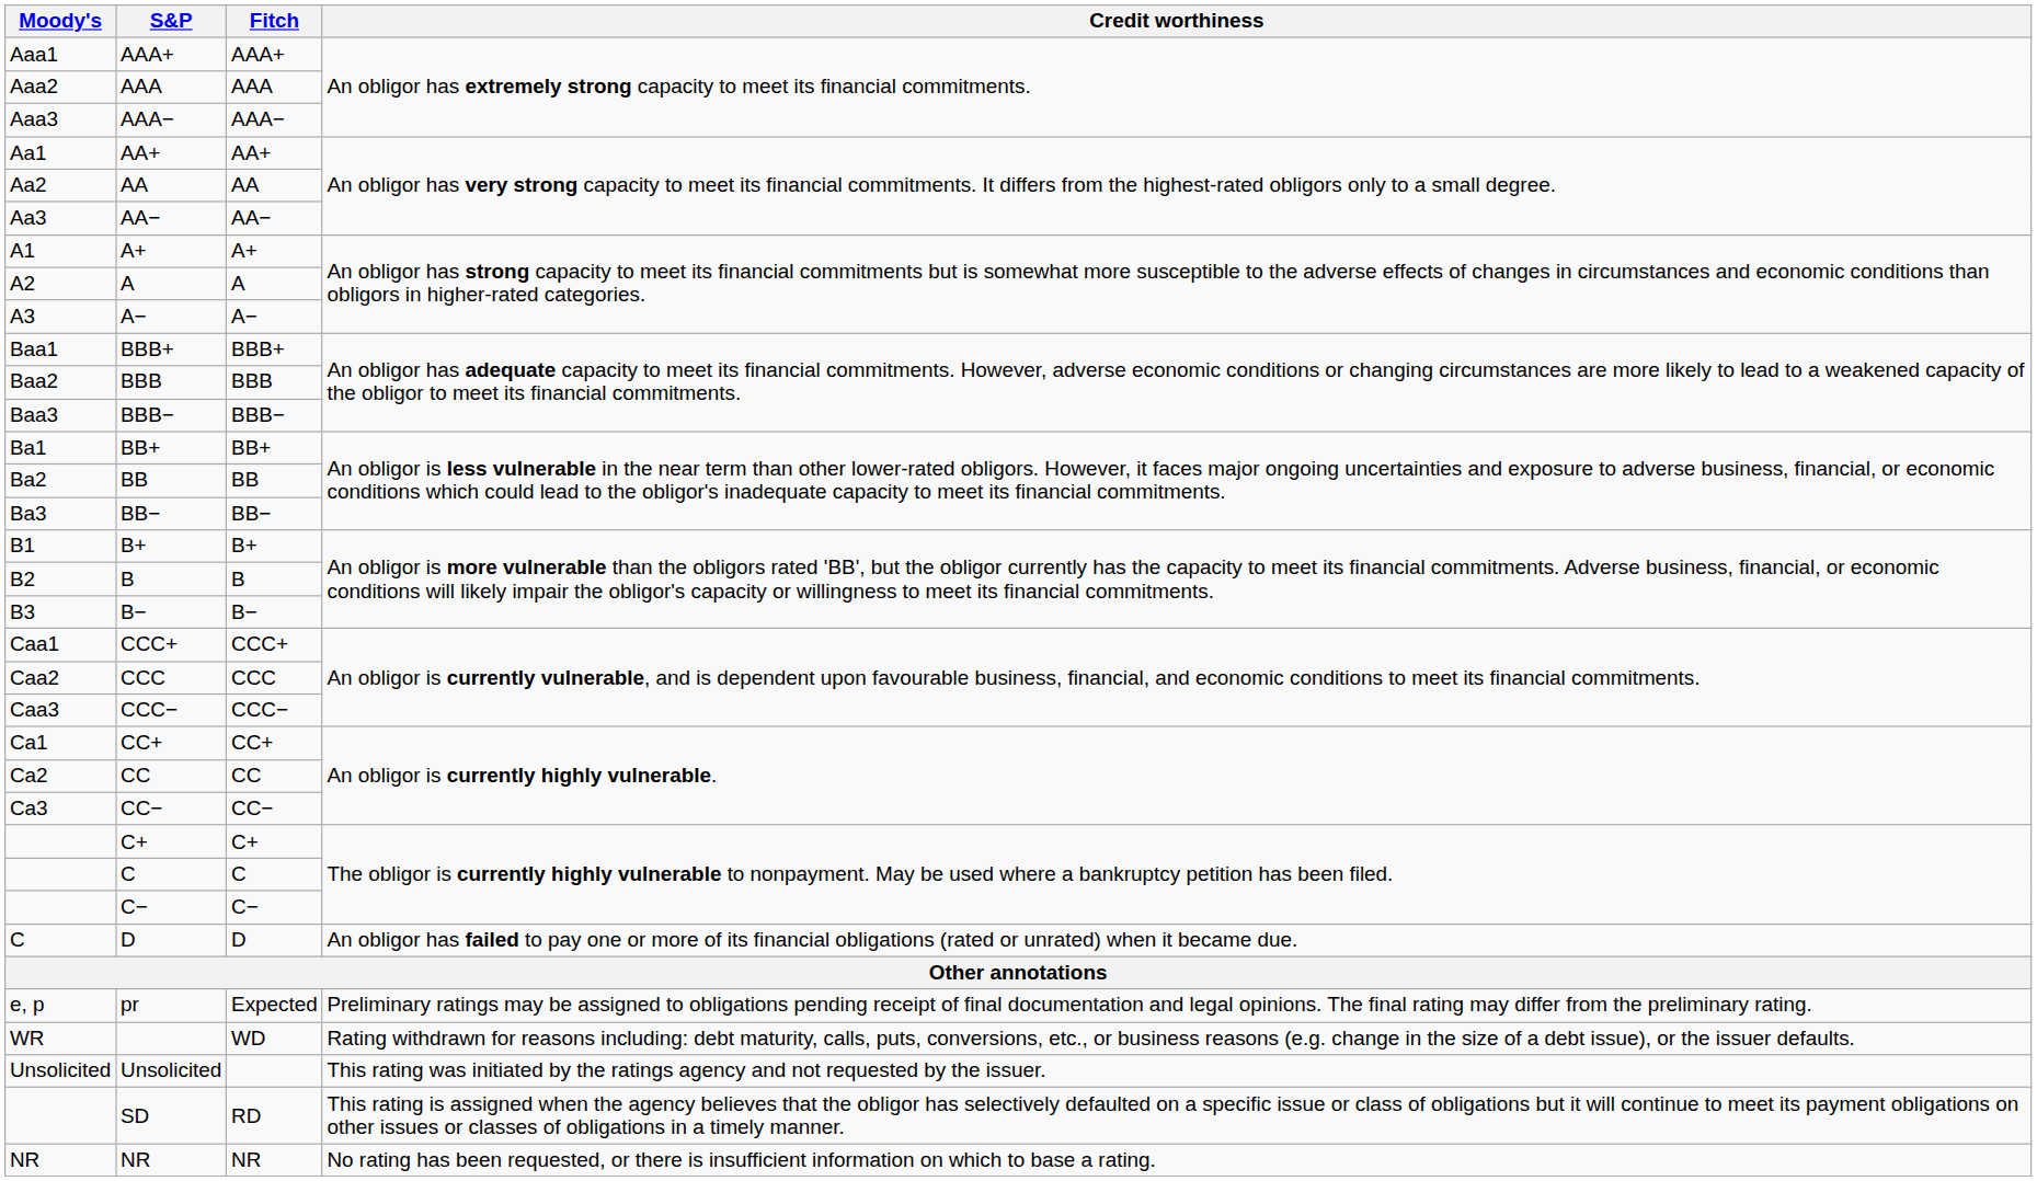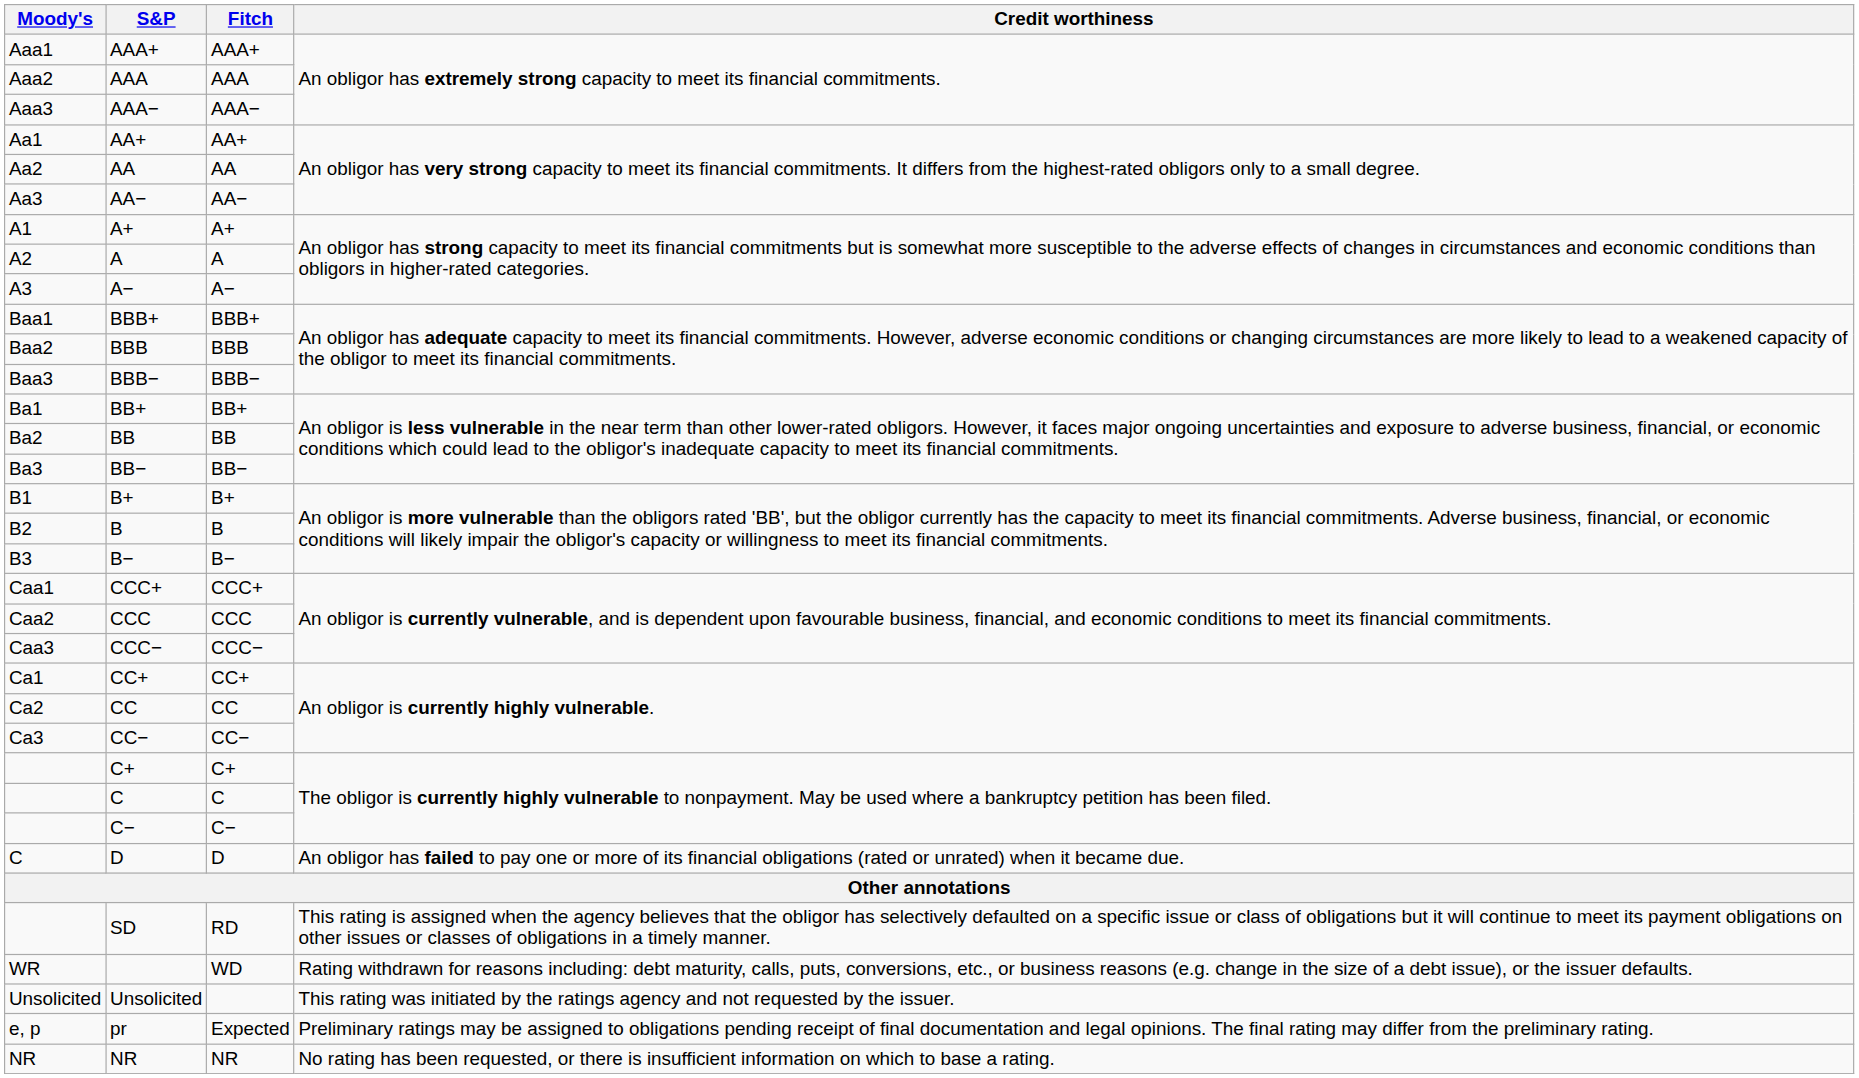rows swapped: pr <-> SD
